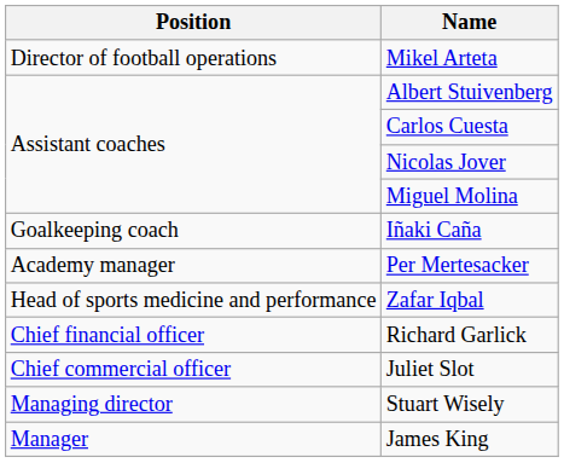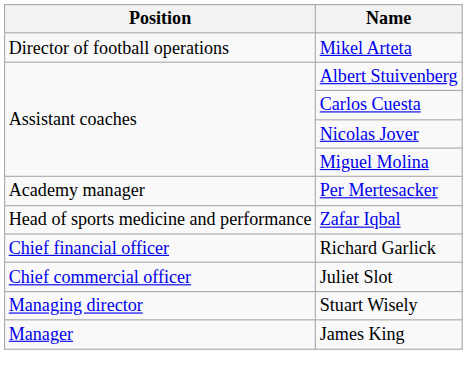- row: Goalkeeping coach | Iñaki Caña
